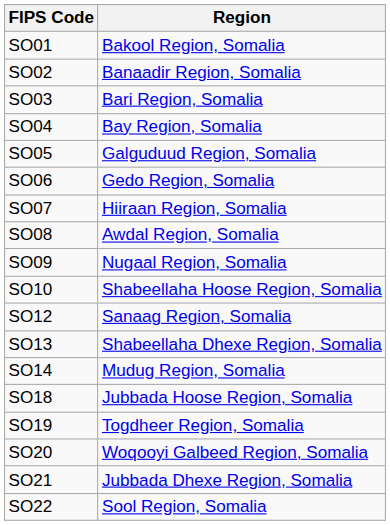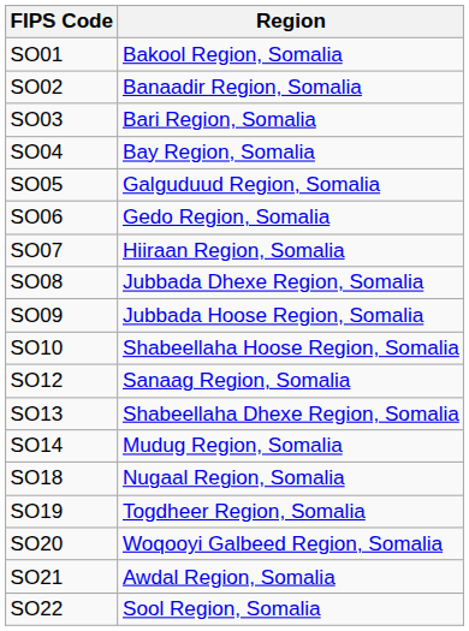SO08 | Region: Awdal Region, Somalia -> Jubbada Dhexe Region, Somalia
SO09 | Region: Nugaal Region, Somalia -> Jubbada Hoose Region, Somalia
SO18 | Region: Jubbada Hoose Region, Somalia -> Nugaal Region, Somalia
SO21 | Region: Jubbada Dhexe Region, Somalia -> Awdal Region, Somalia
